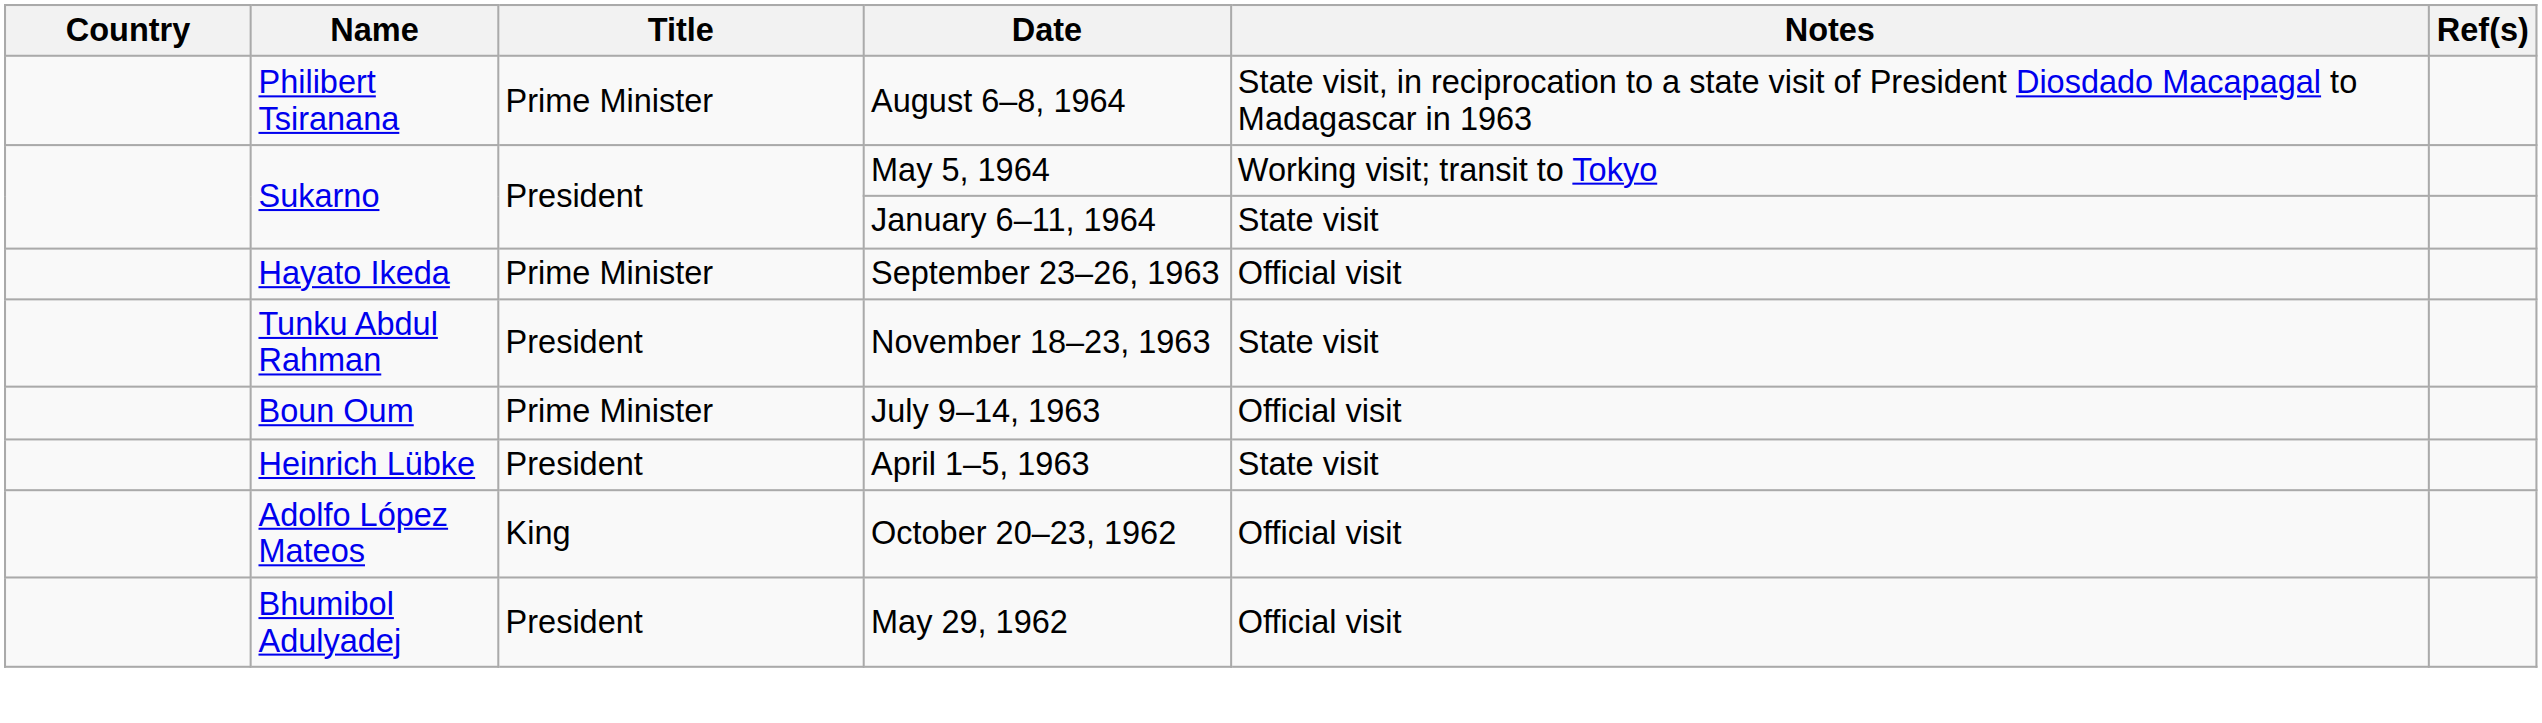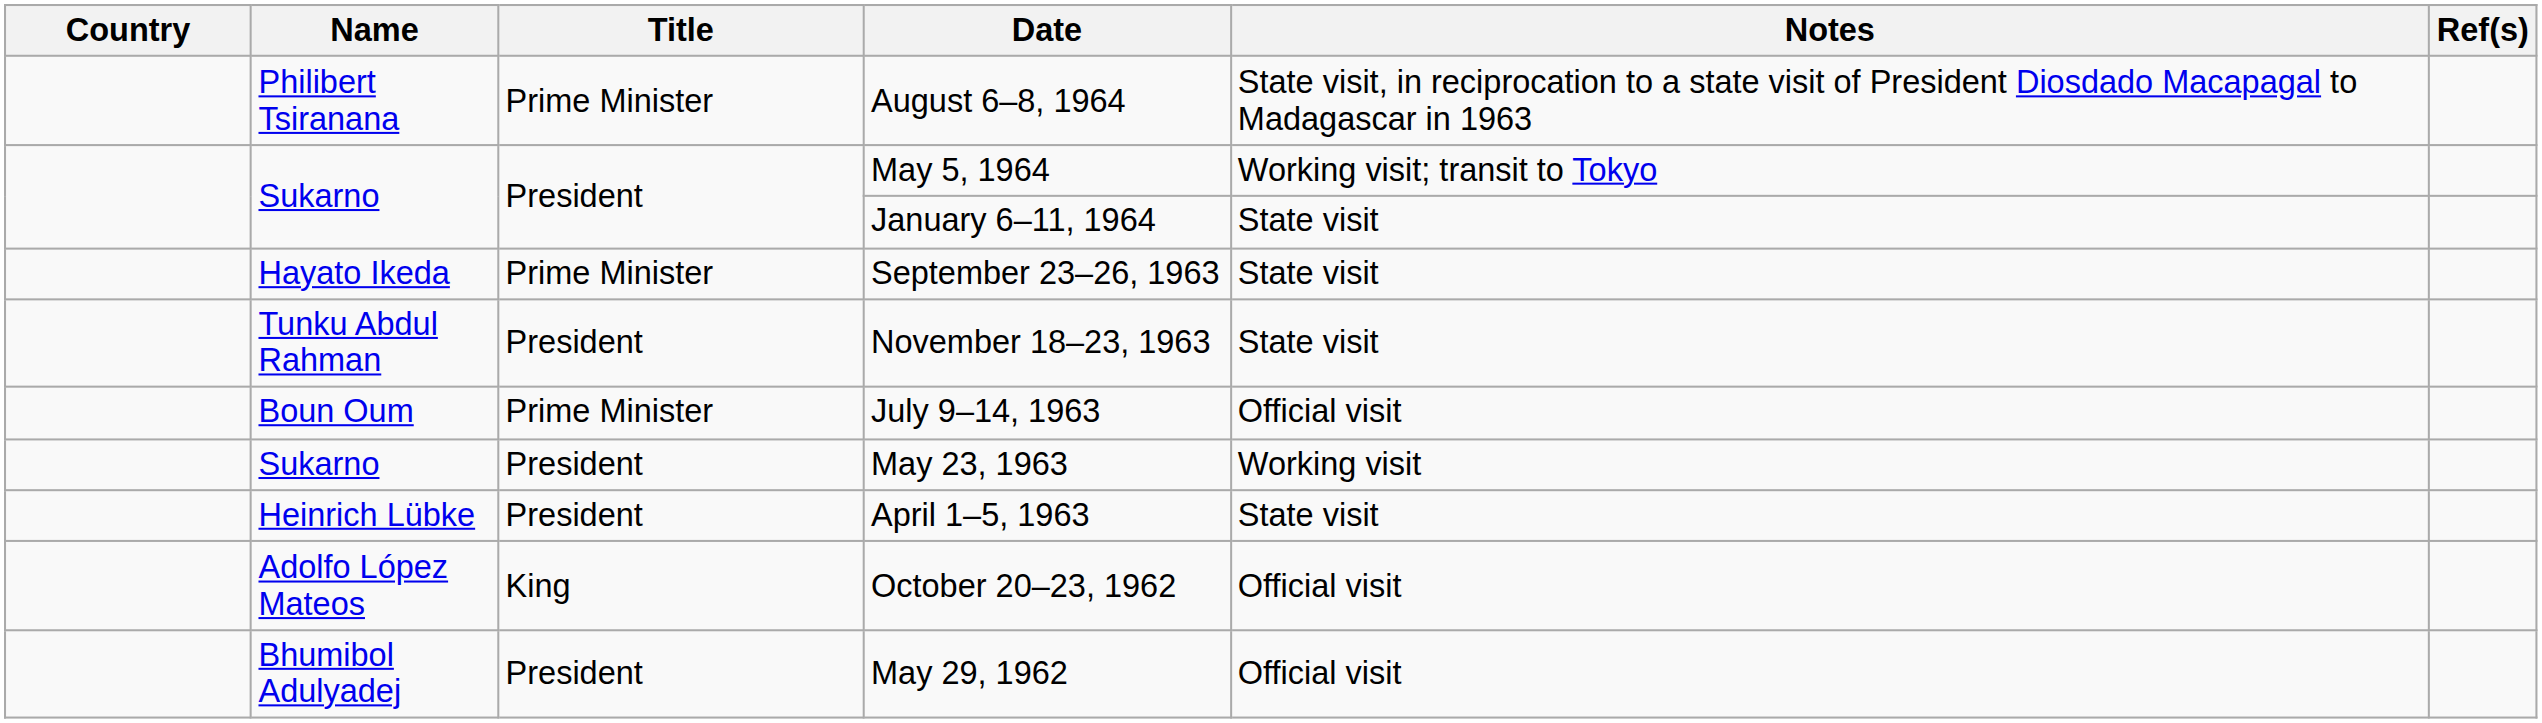September 23–26, 1963 | Notes: Official visit -> State visit
+ row: Sukarno | President | May 23, 1963 | Working visit
